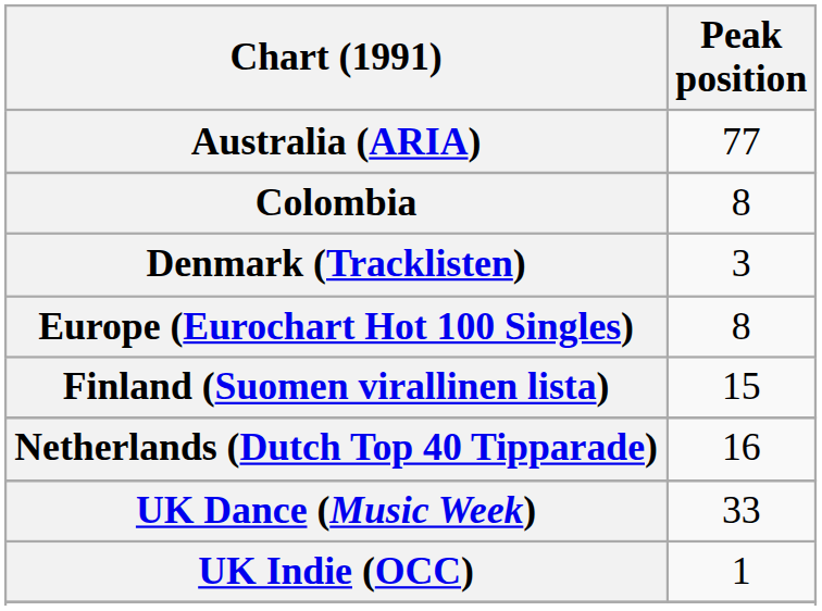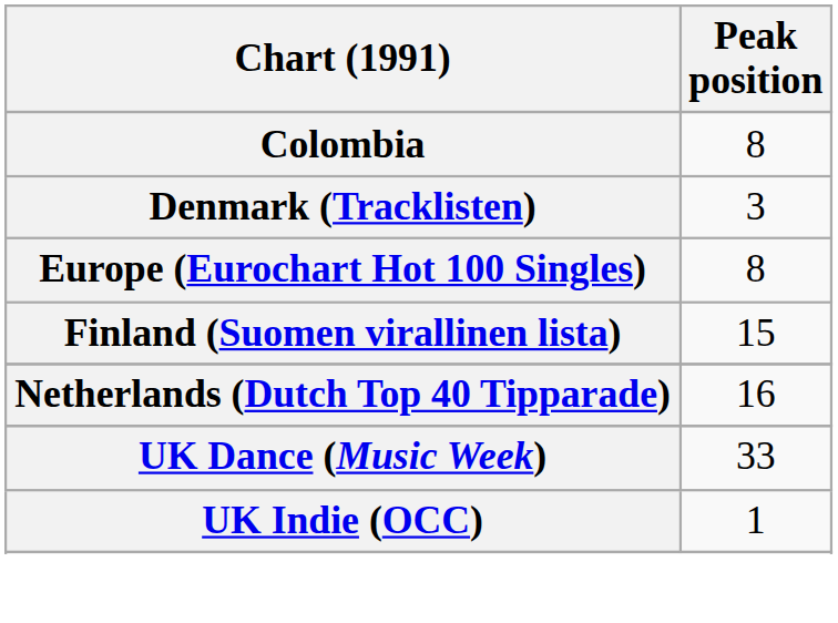- row: Australia (ARIA) | 77
